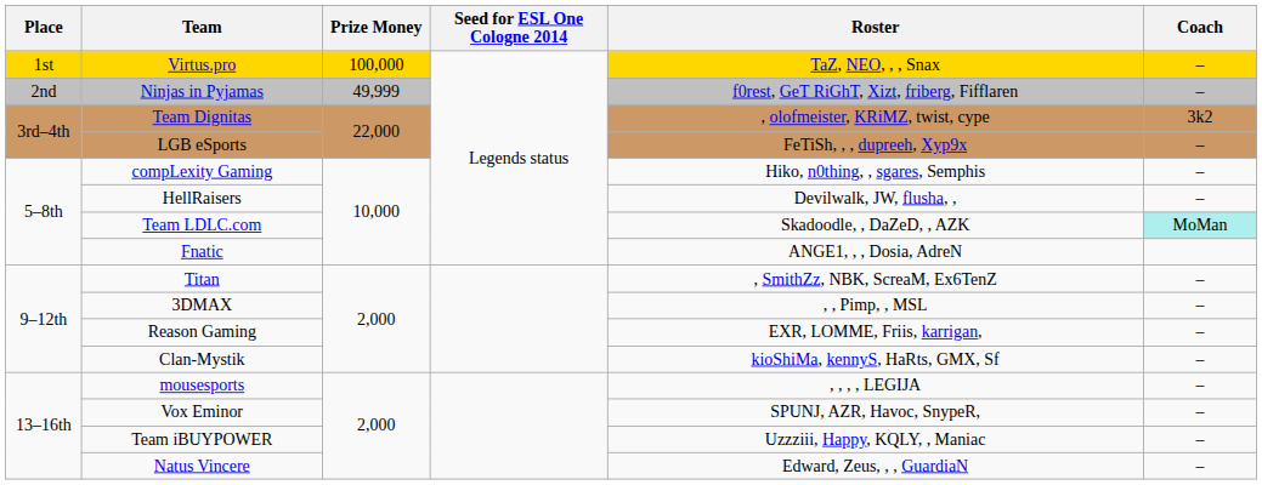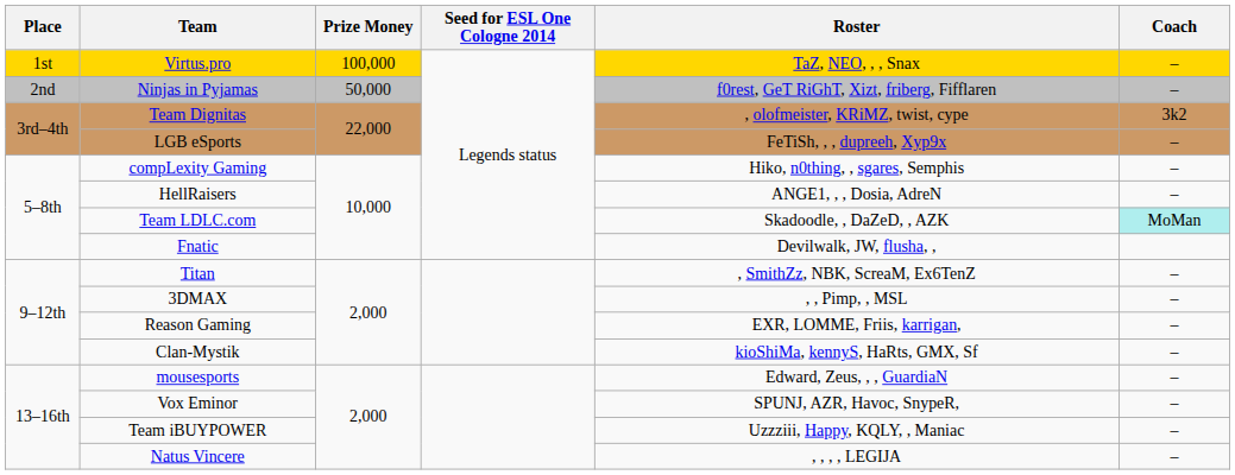Ninjas in Pyjamas | Prize Money: 49,999 -> 50,000
HellRaisers | Roster: Devilwalk, JW, flusha, , -> ANGE1, , , Dosia, AdreN
Fnatic | Roster: ANGE1, , , Dosia, AdreN -> Devilwalk, JW, flusha, ,
mousesports | Roster: , , , , LEGIJA -> Edward, Zeus, , , GuardiaN
Natus Vincere | Roster: Edward, Zeus, , , GuardiaN -> , , , , LEGIJA
